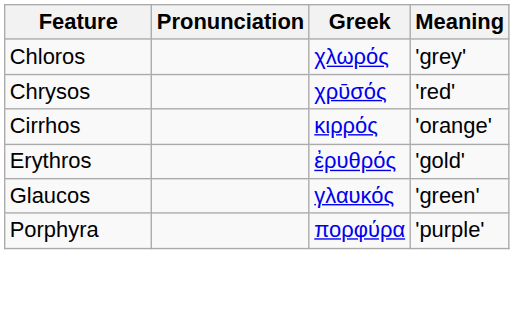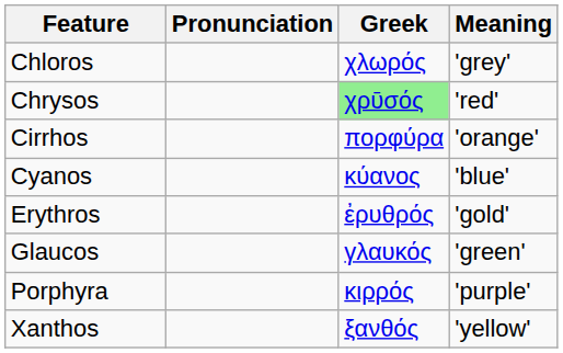Chrysos | Greek: no background -> lightgreen background
Cirrhos | Greek: κιρρός -> πορφύρα
+ row: Cyanos | κύανος | 'blue'
Porphyra | Greek: πορφύρα -> κιρρός
+ row: Xanthos | ξανθός | 'yellow'
